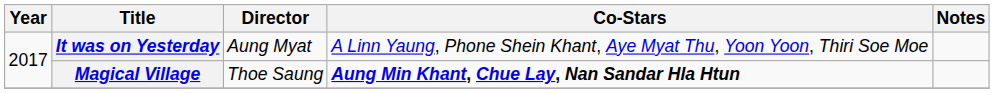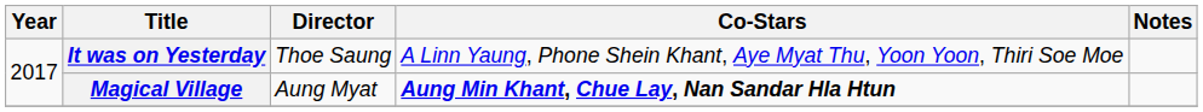It was on Yesterday | Director: Aung Myat -> Thoe Saung
Magical Village | Director: Thoe Saung -> Aung Myat
